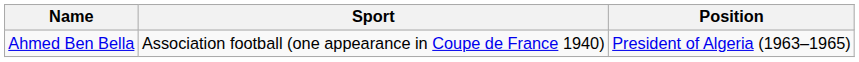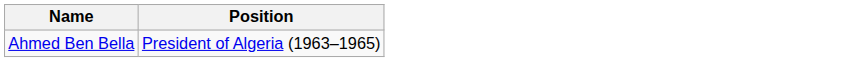- column: Sport | Association football (one appearance in Coupe de France 1940)
